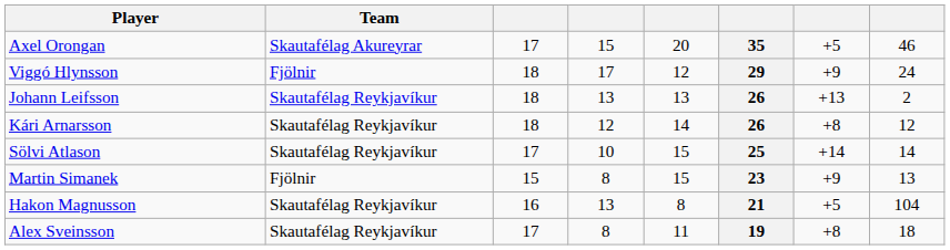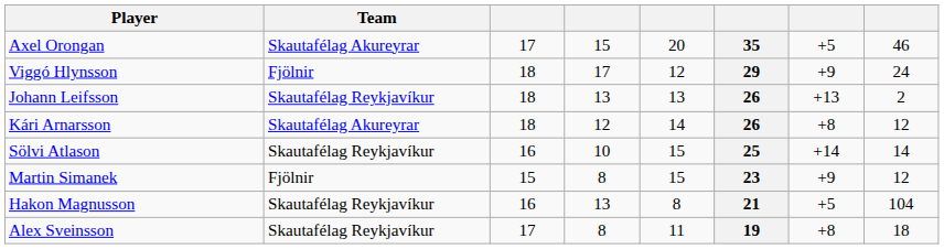Kári Arnarsson | Team: Skautafélag Reykjavíkur -> Skautafélag Akureyrar
Sölvi Atlason | column 3: 17 -> 16
Martin Simanek | column 8: 13 -> 12
